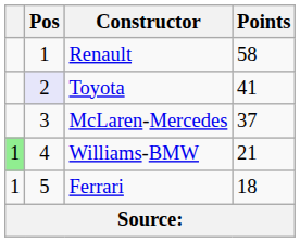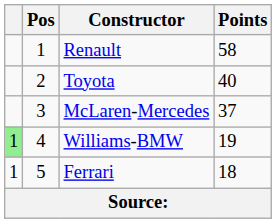Toyota | Pos: lavender background -> no background
Toyota | Points: 41 -> 40
Williams-BMW | Points: 21 -> 19
